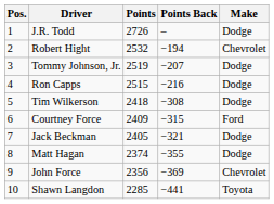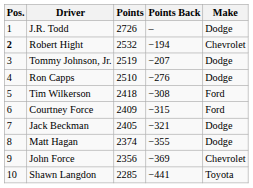Robert Hight | Pos.: normal -> bold
Ron Capps | Points: 2515 -> 2510
Ron Capps | Points Back: −216 -> −276
Tim Wilkerson | Make: Dodge -> Ford
